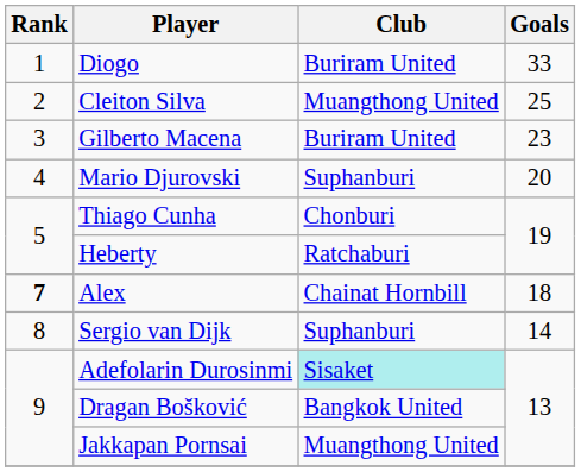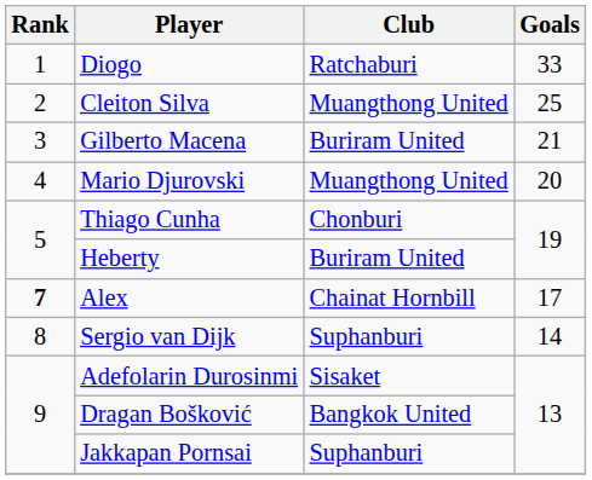Diogo | Club: Buriram United -> Ratchaburi
Gilberto Macena | Goals: 23 -> 21
Mario Djurovski | Club: Suphanburi -> Muangthong United
Heberty | Club: Ratchaburi -> Buriram United
Alex | Goals: 18 -> 17
Adefolarin Durosinmi | Club: paleturquoise background -> no background
Jakkapan Pornsai | Club: Muangthong United -> Suphanburi
